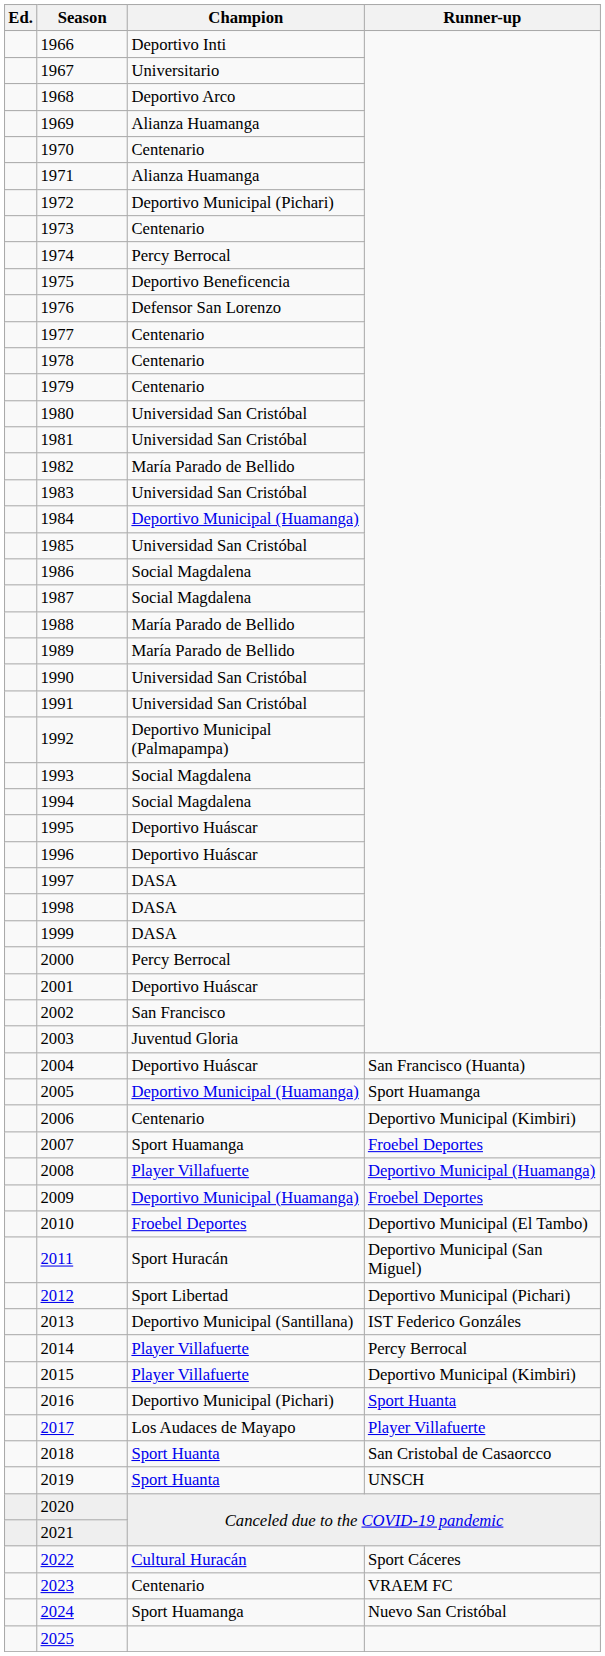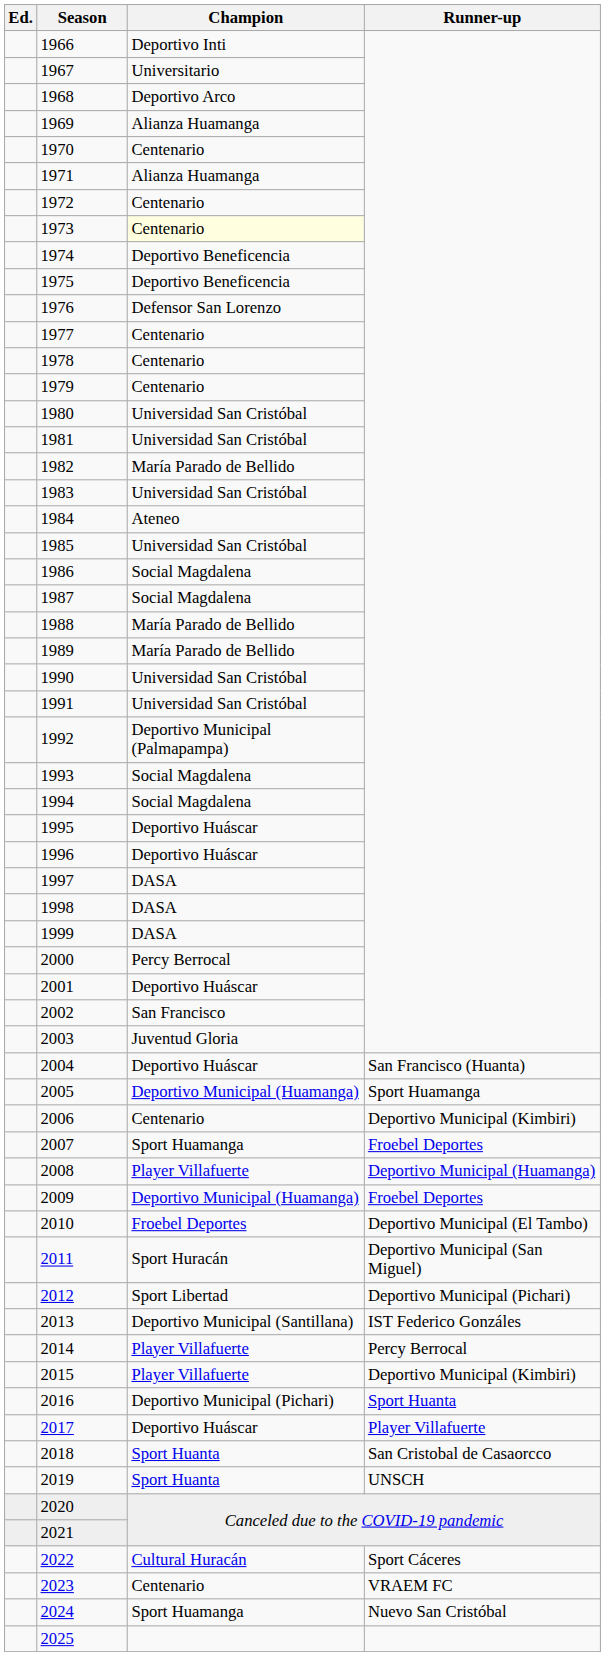1972 | Champion: Deportivo Municipal (Pichari) -> Centenario
1973 | Champion: no background -> lightyellow background
1974 | Champion: Percy Berrocal -> Deportivo Beneficencia
1984 | Champion: Deportivo Municipal (Huamanga) -> Ateneo
2017 | Champion: Los Audaces de Mayapo -> Deportivo Huáscar
